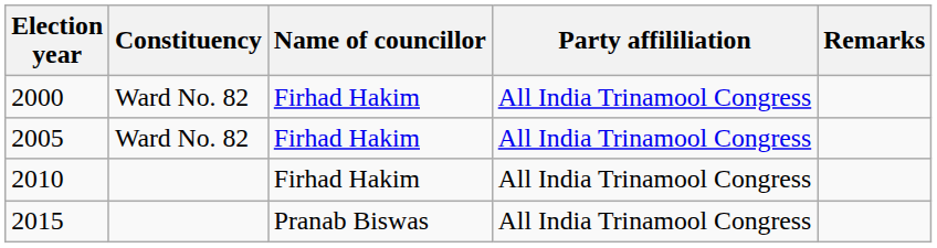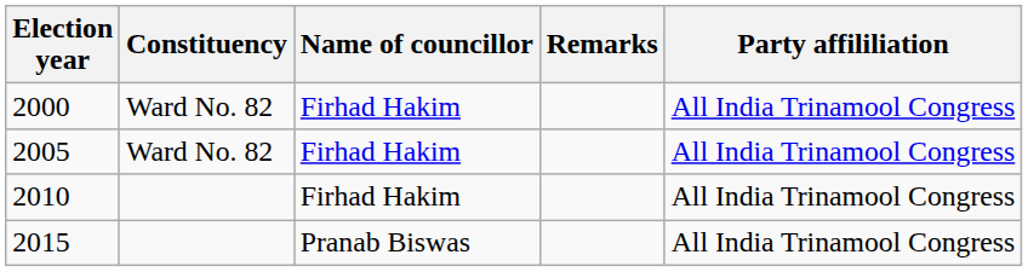columns swapped: Party affililiation <-> Remarks
